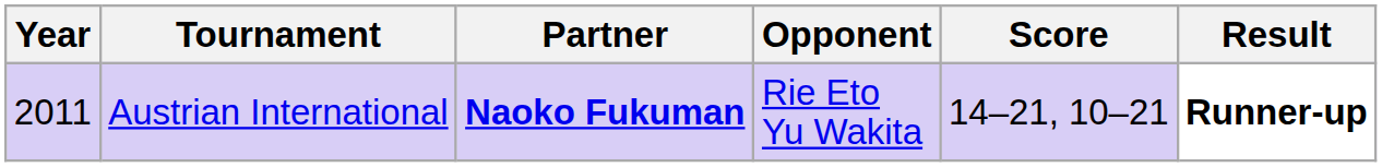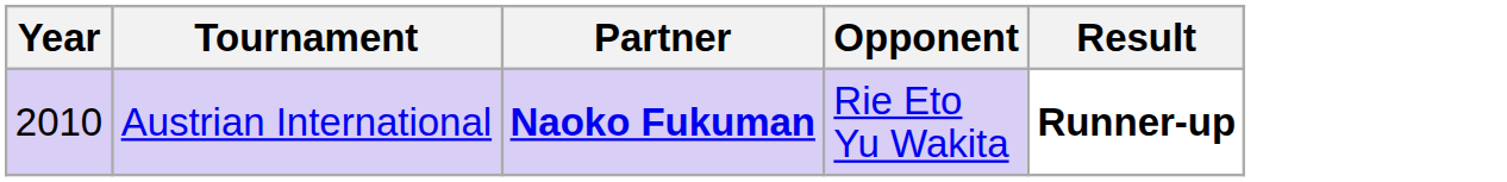- column: Score | 14–21, 10–21
Austrian International | Year: 2011 -> 2010
